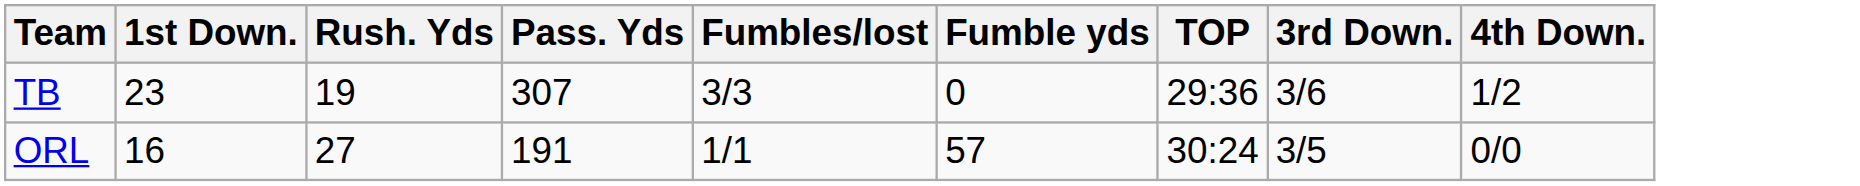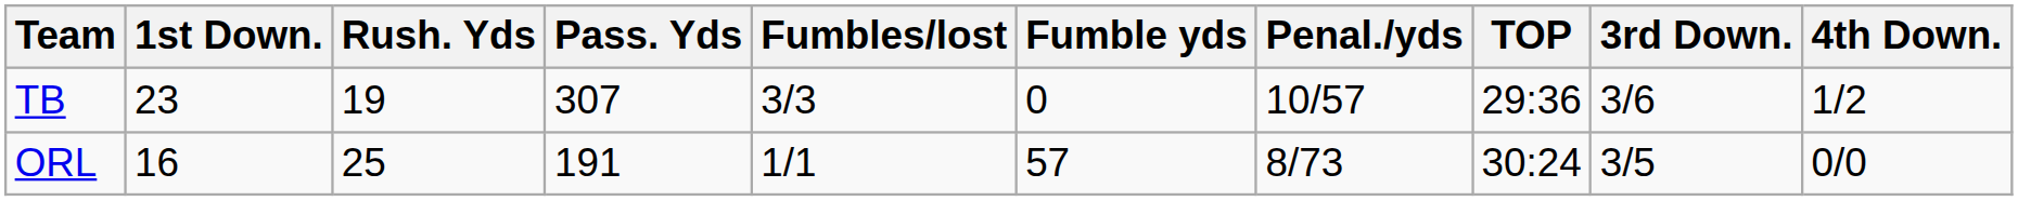+ column: Penal./yds | 10/57 | 8/73
ORL | Rush. Yds: 27 -> 25
